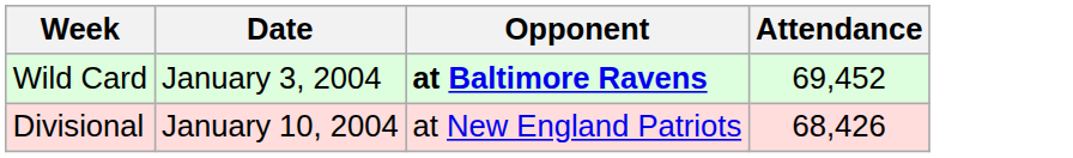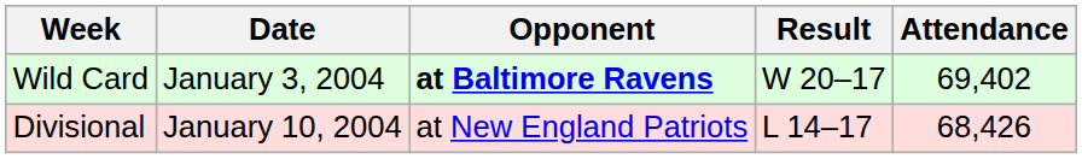+ column: Result | W 20–17 | L 14–17
Wild Card | Attendance: 69,452 -> 69,402
